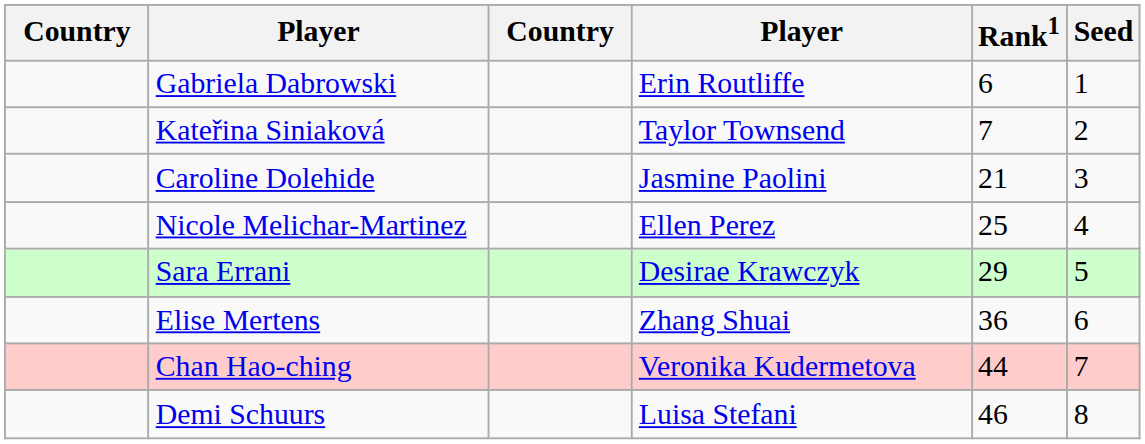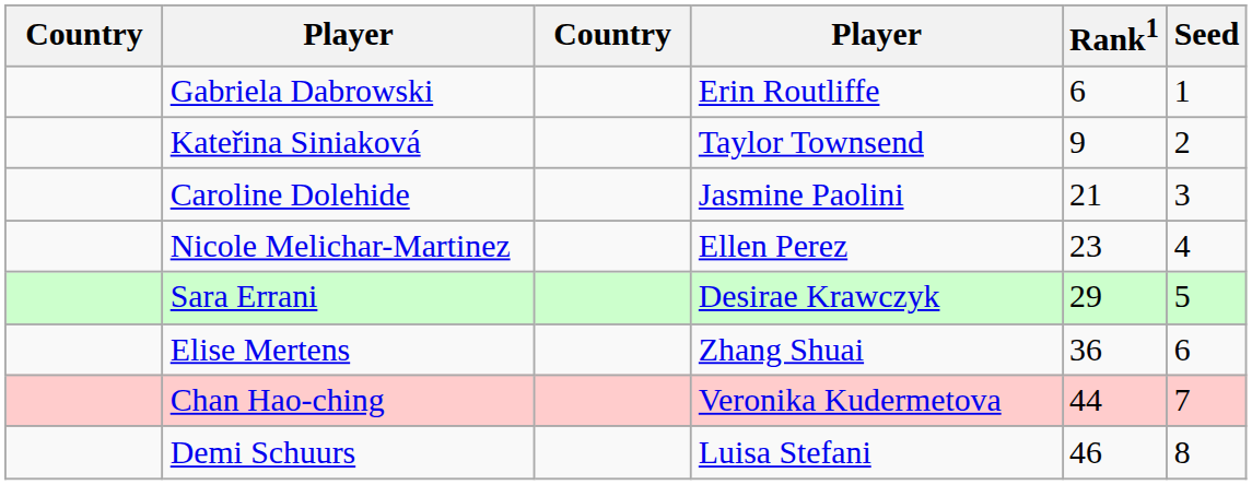Kateřina Siniaková | Rank1: 7 -> 9
Nicole Melichar-Martinez | Rank1: 25 -> 23
